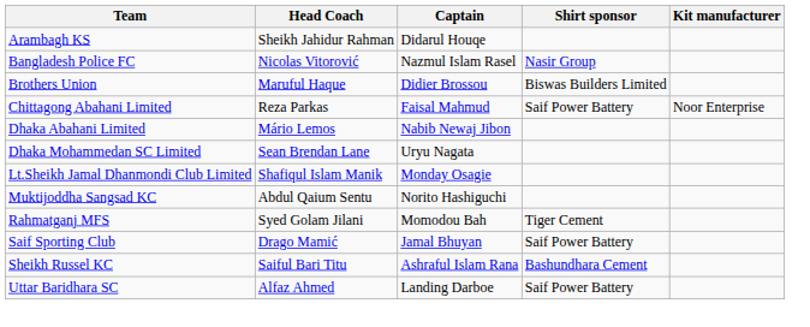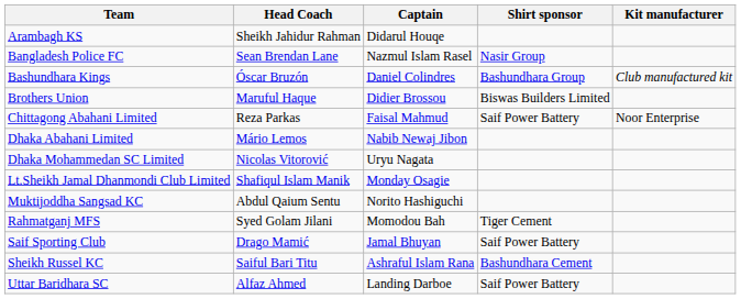Bangladesh Police FC | Head Coach: Nicolas Vitorović -> Sean Brendan Lane
+ row: Bashundhara Kings | Óscar Bruzón | Daniel Colindres | Bashundhara Group | Club manufactured kit
Dhaka Mohammedan SC Limited | Head Coach: Sean Brendan Lane -> Nicolas Vitorović
